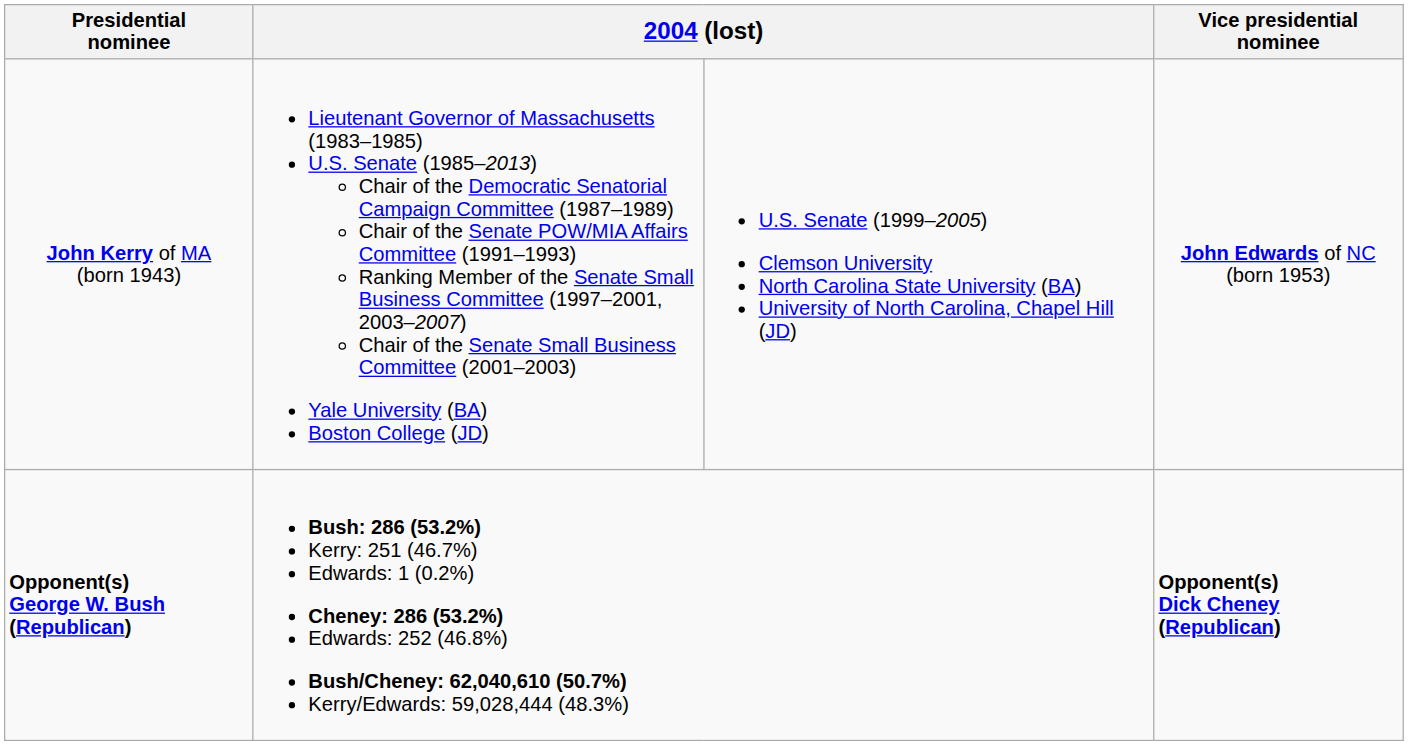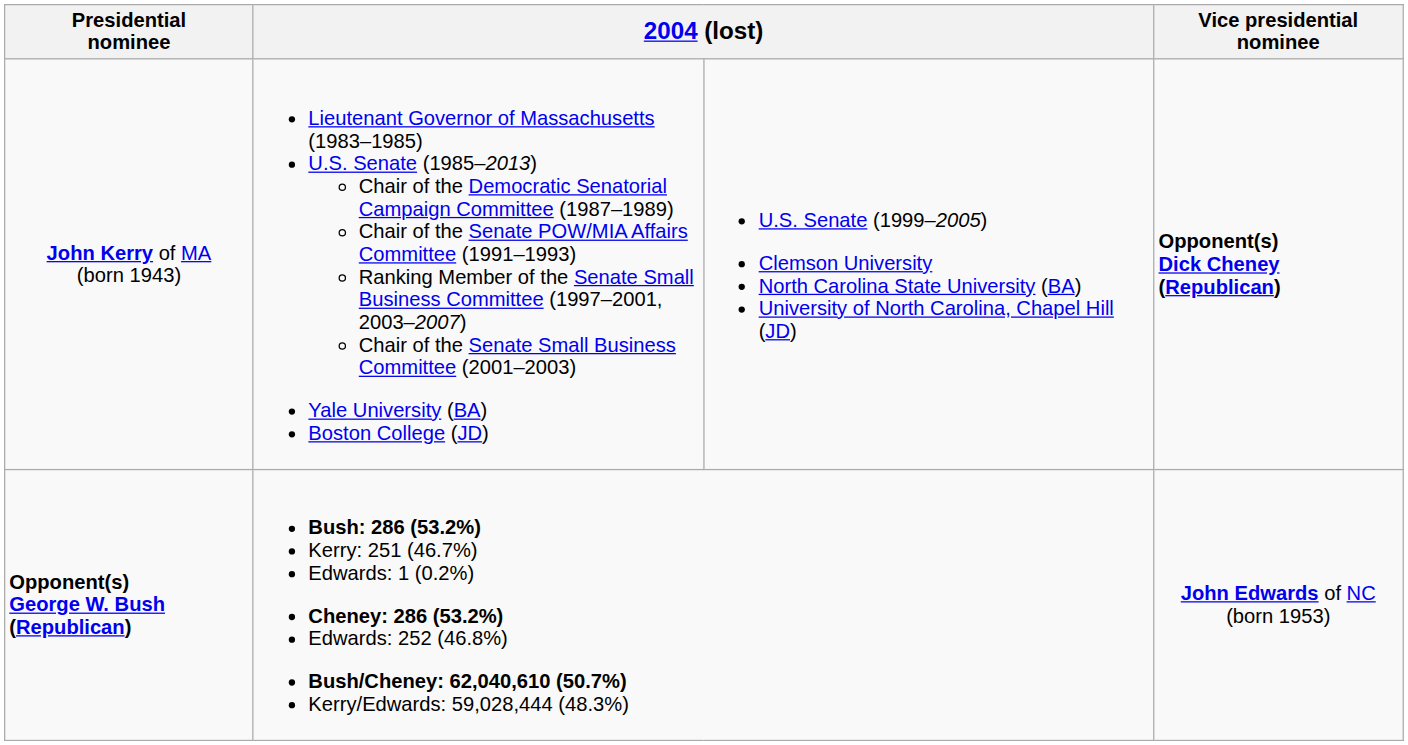John Kerry of MA (born 1943) | Vice presidential nominee: John Edwards of NC (born 1953) -> Opponent(s) Dick Cheney (Republican)
Opponent(s) George W. Bush (Republican) | Vice presidential nominee: Opponent(s) Dick Cheney (Republican) -> John Edwards of NC (born 1953)
